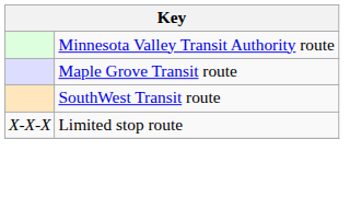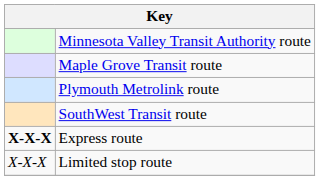+ row: Plymouth Metrolink route
+ row: X-X-X | Express route
